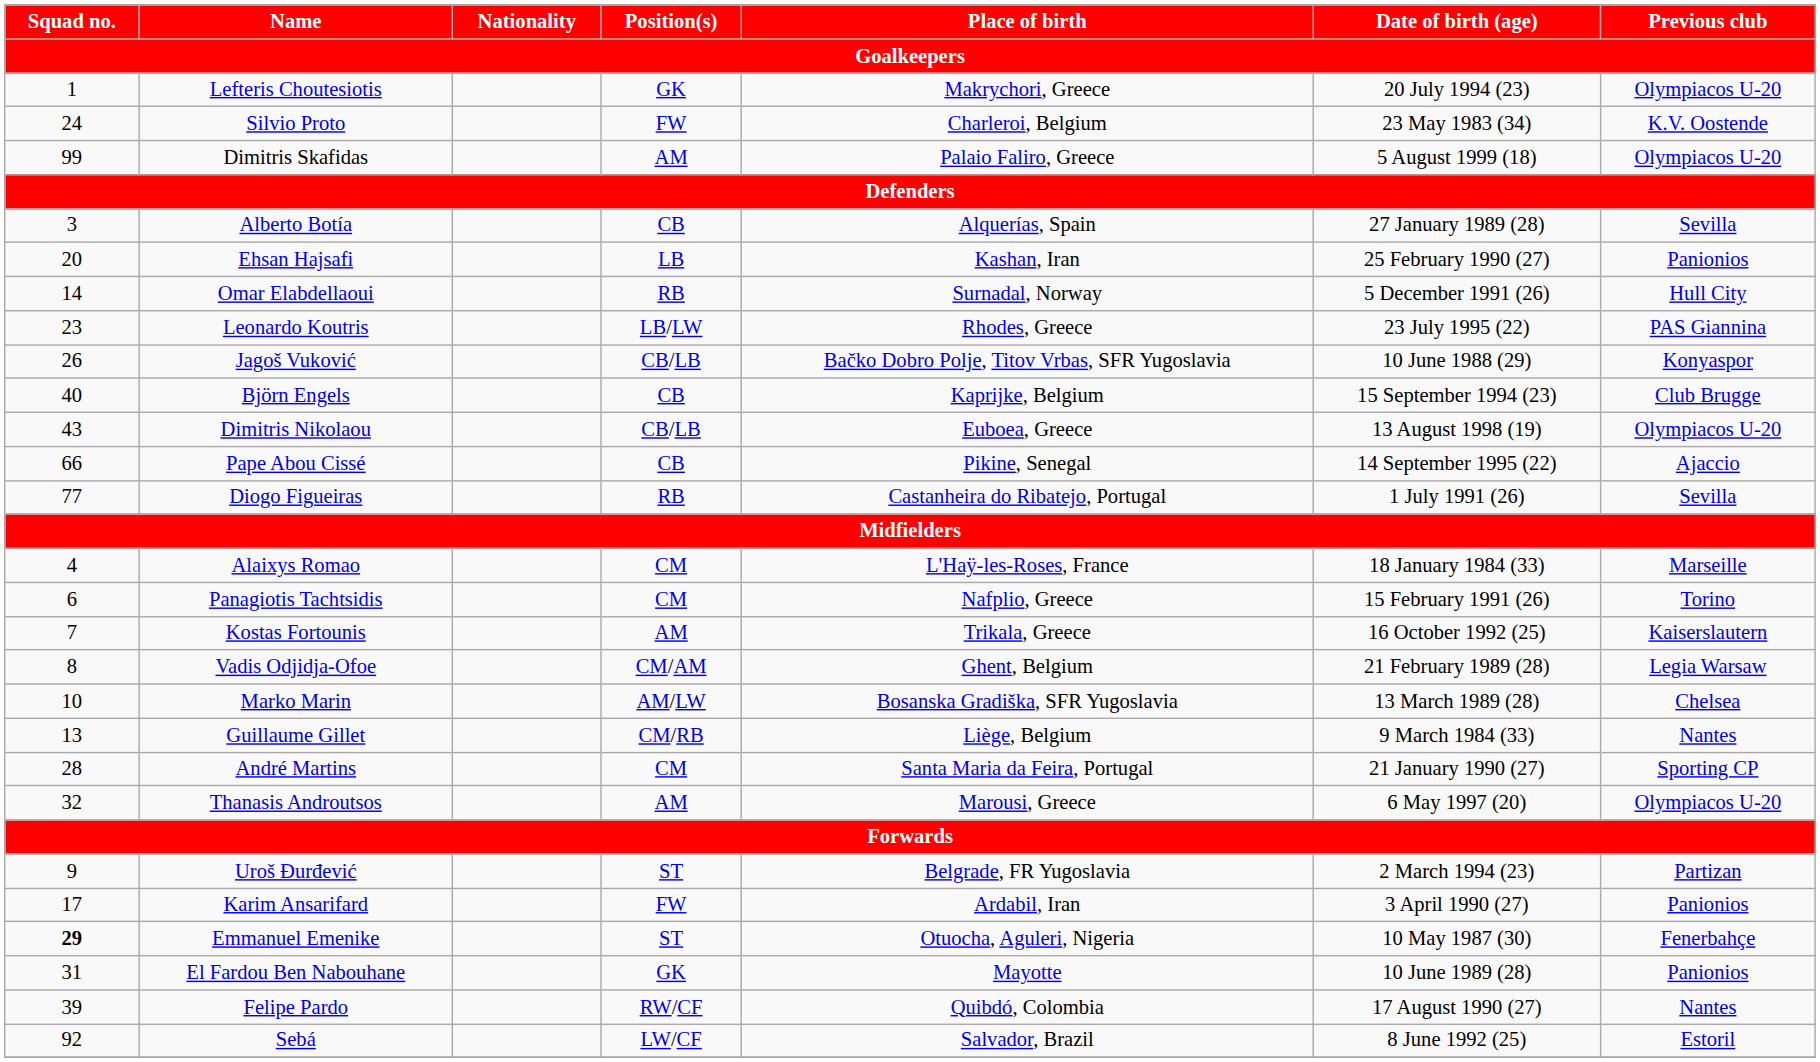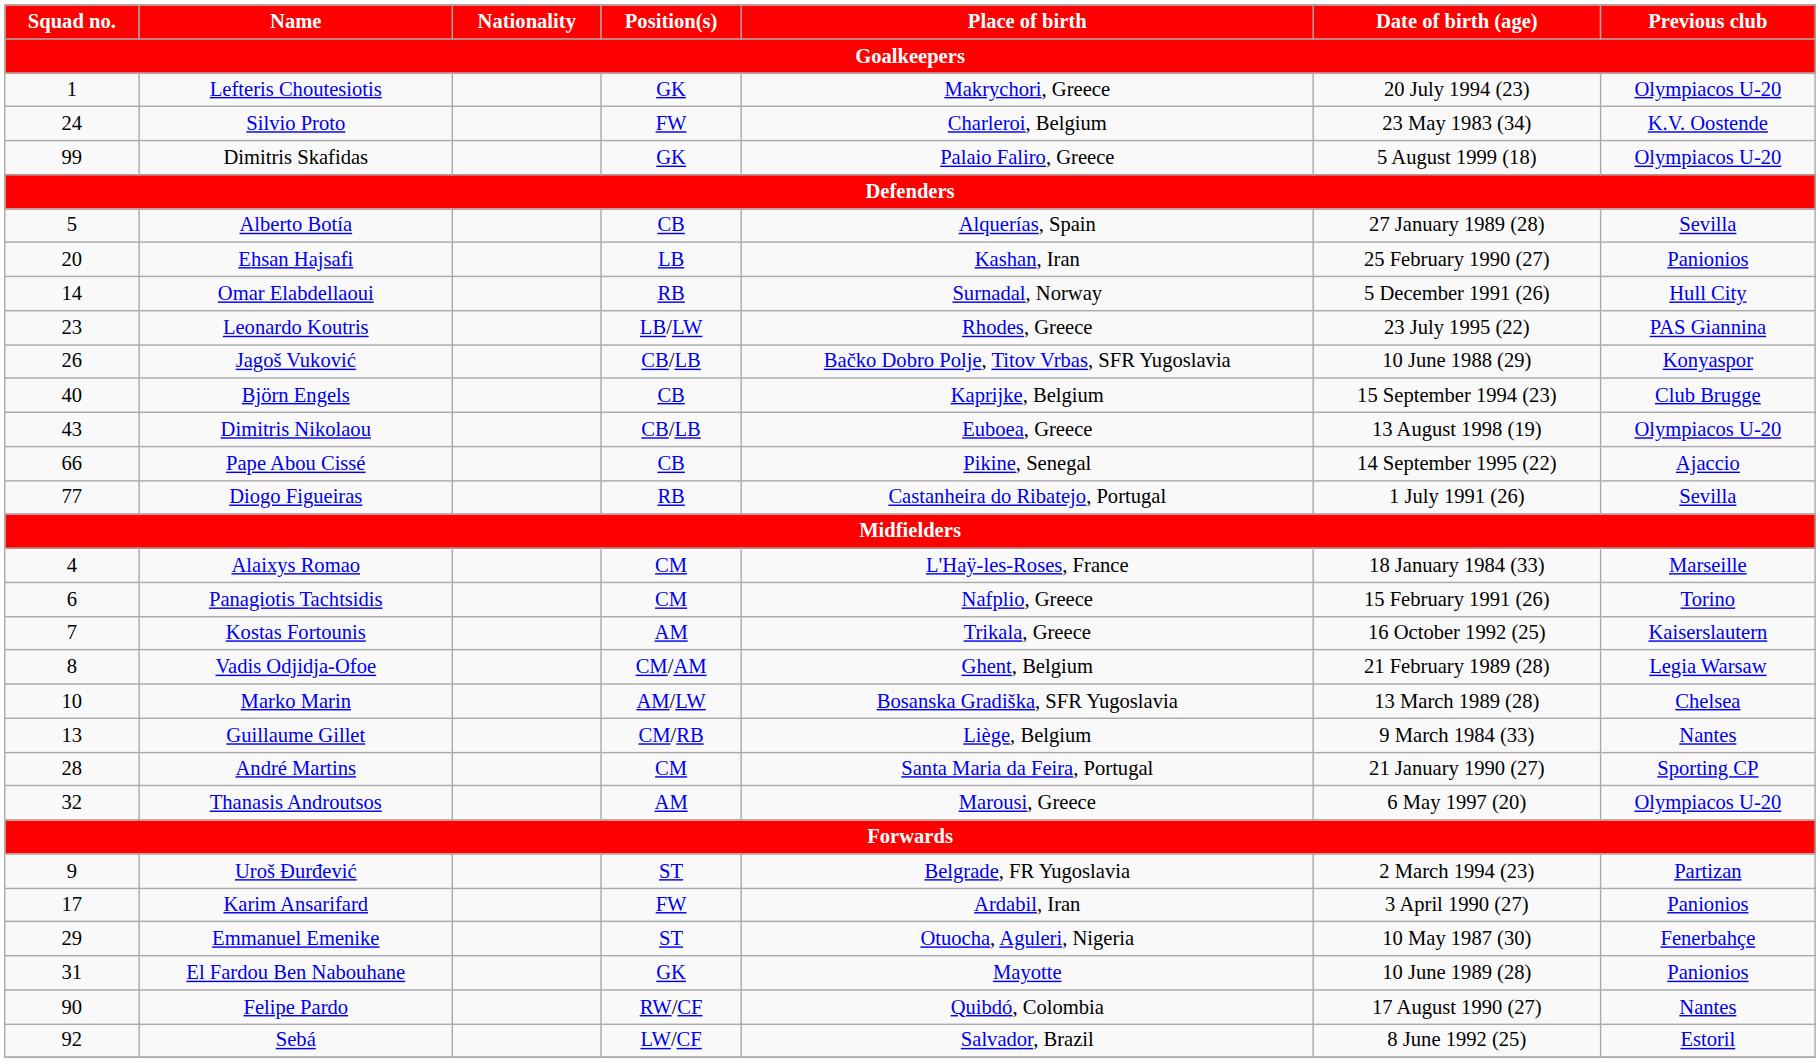Dimitris Skafidas | Position(s): AM -> GK
Alberto Botía | Squad no.: 3 -> 5
Emmanuel Emenike | Squad no.: bold -> normal
Felipe Pardo | Squad no.: 39 -> 90
